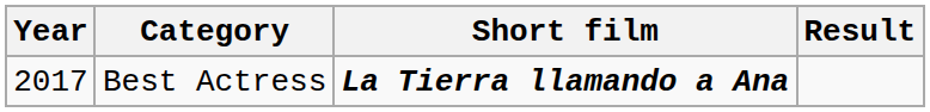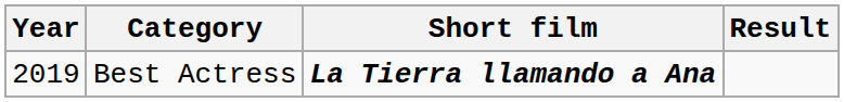Best Actress | Year: 2017 -> 2019
